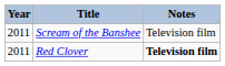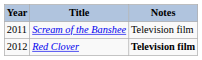Red Clover | Year: 2011 -> 2012
